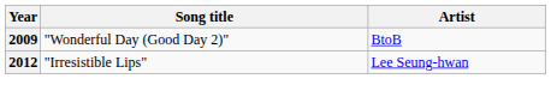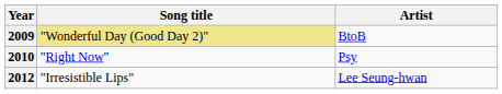2009 | Song title: no background -> khaki background
+ row: 2010 | "Right Now" | Psy
